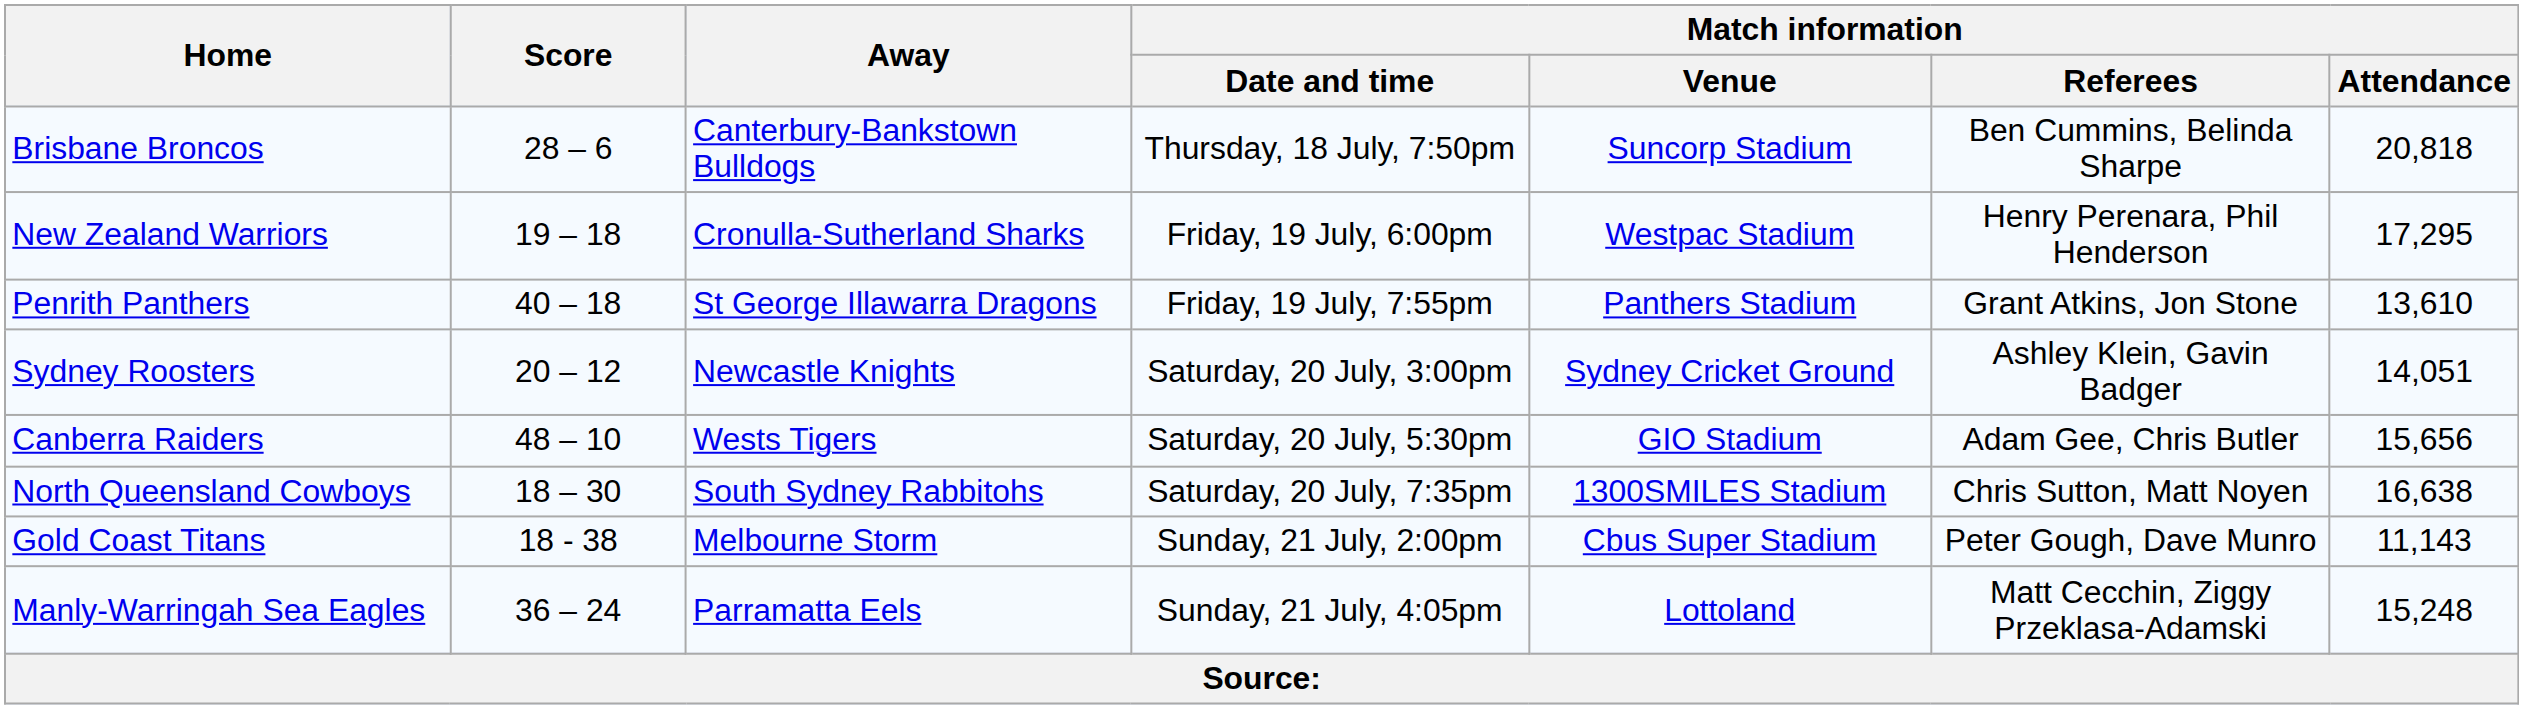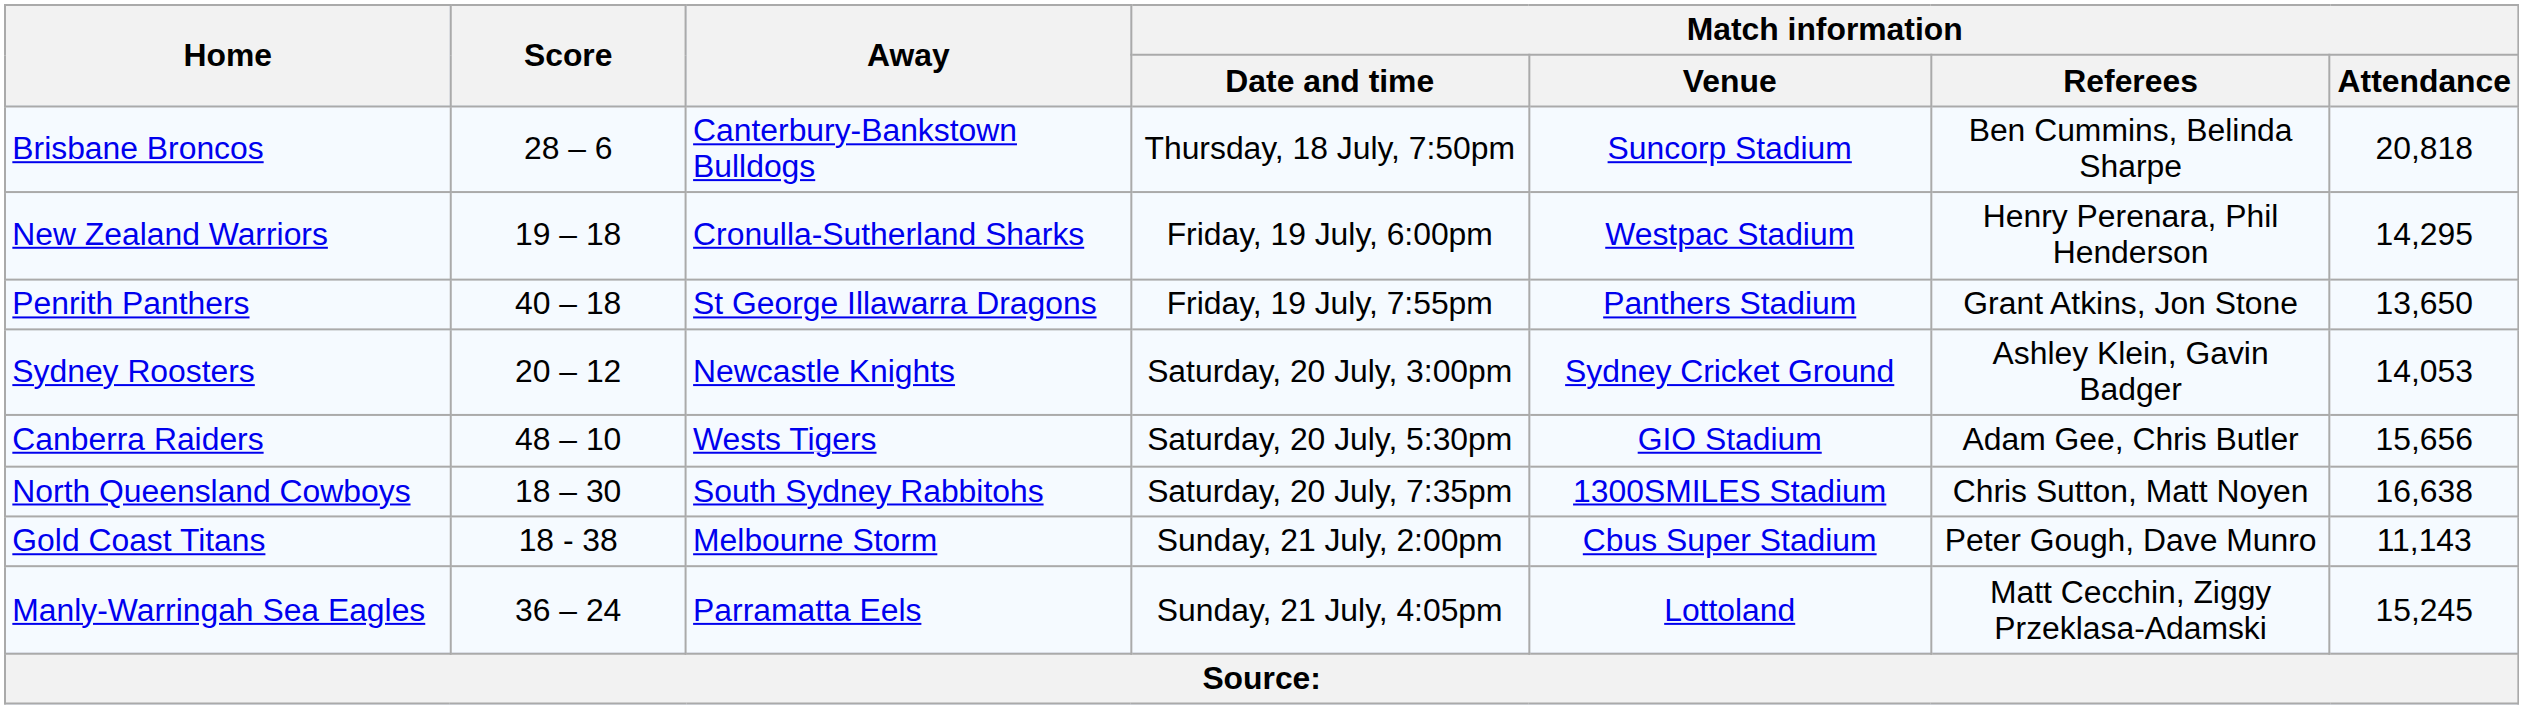New Zealand Warriors | Match information / Attendance: 17,295 -> 14,295
Penrith Panthers | Match information / Attendance: 13,610 -> 13,650
Sydney Roosters | Match information / Attendance: 14,051 -> 14,053
Manly-Warringah Sea Eagles | Match information / Attendance: 15,248 -> 15,245
